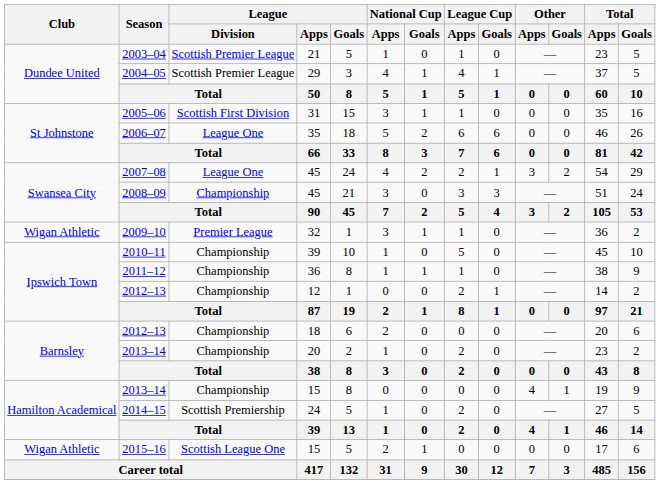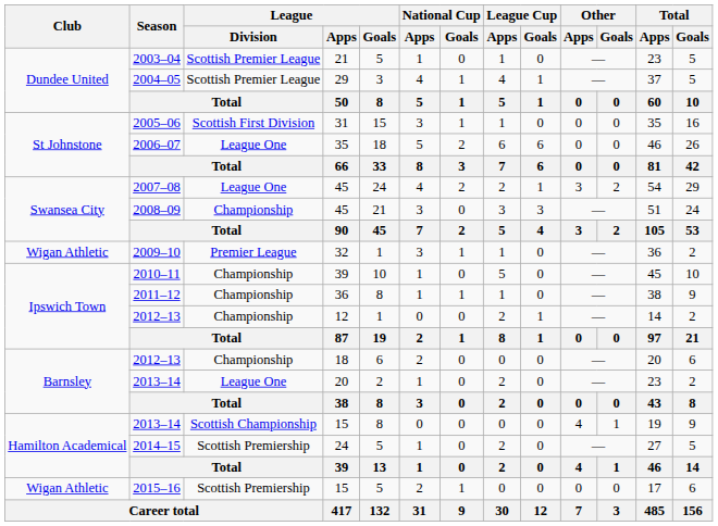2013–14 / 20 | League / Division: Championship -> League One
2013–14 / 15 | League / Division: Championship -> Scottish Championship
2015–16 | League / Division: Scottish League One -> Scottish Premiership
